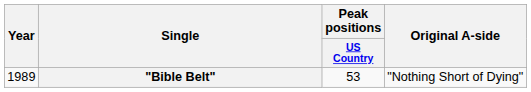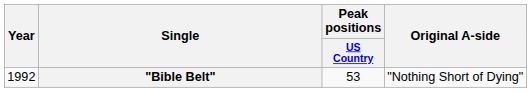"Bible Belt" | Year: 1989 -> 1992
